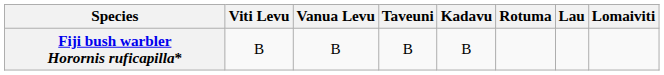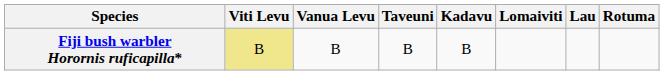columns swapped: Lomaiviti <-> Rotuma
Fiji bush warbler Horornis ruficapilla* | Viti Levu: no background -> khaki background
